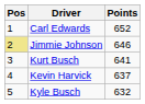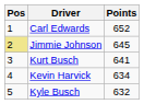Jimmie Johnson | Points: 646 -> 645
Kevin Harvick | Points: 637 -> 634
